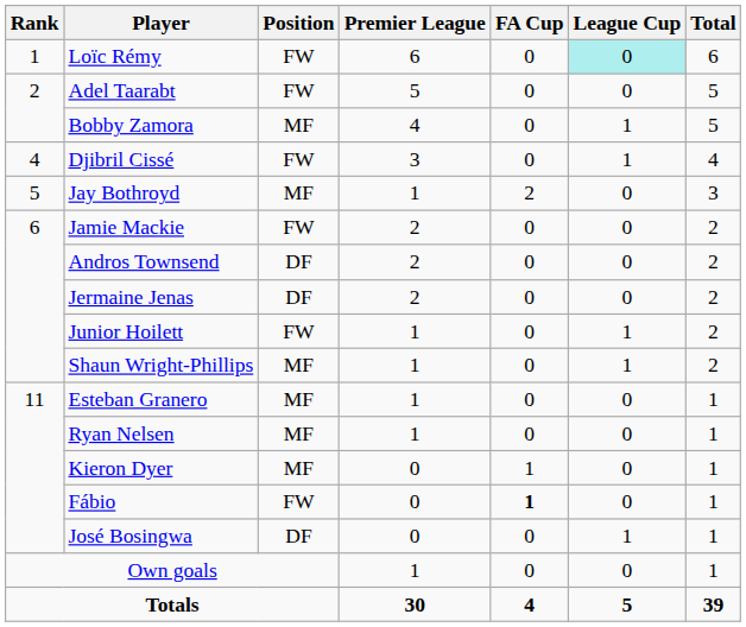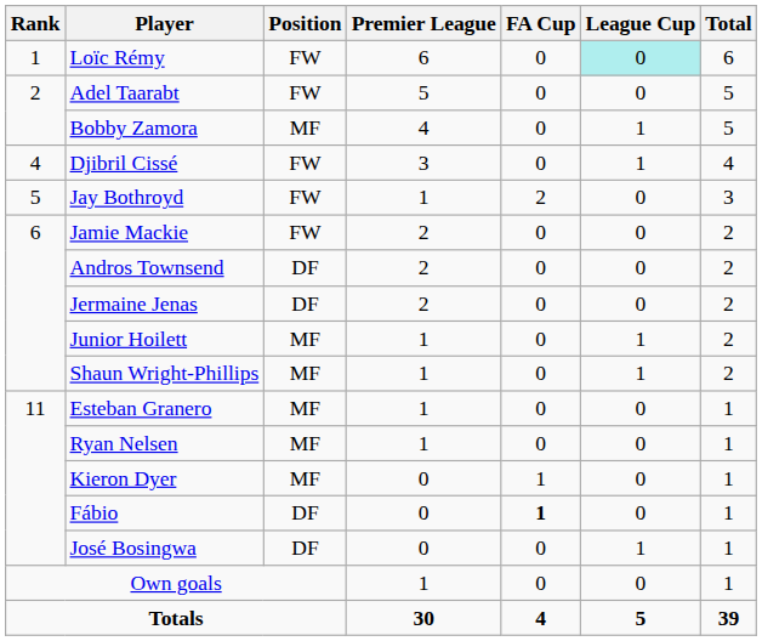Jay Bothroyd | Position: MF -> FW
Junior Hoilett | Position: FW -> MF
Fábio | Position: FW -> DF
